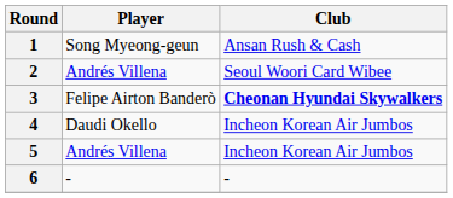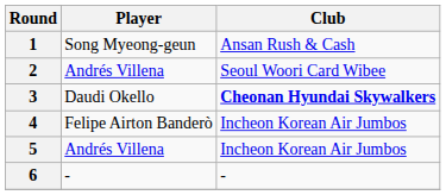3 | Player: Felipe Airton Banderò -> Daudi Okello
4 | Player: Daudi Okello -> Felipe Airton Banderò
